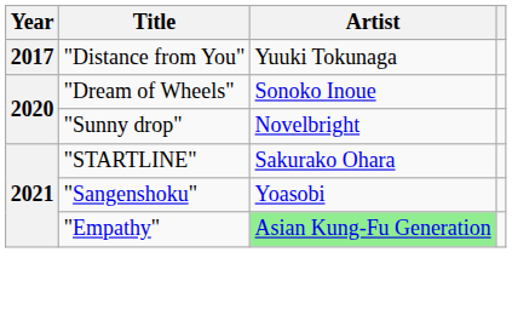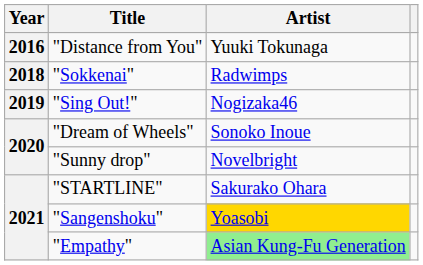"Distance from You" | Year: 2017 -> 2016
+ row: 2018 | "Sokkenai" | Radwimps
+ row: 2019 | "Sing Out!" | Nogizaka46
"Sangenshoku" | Artist: no background -> gold background
